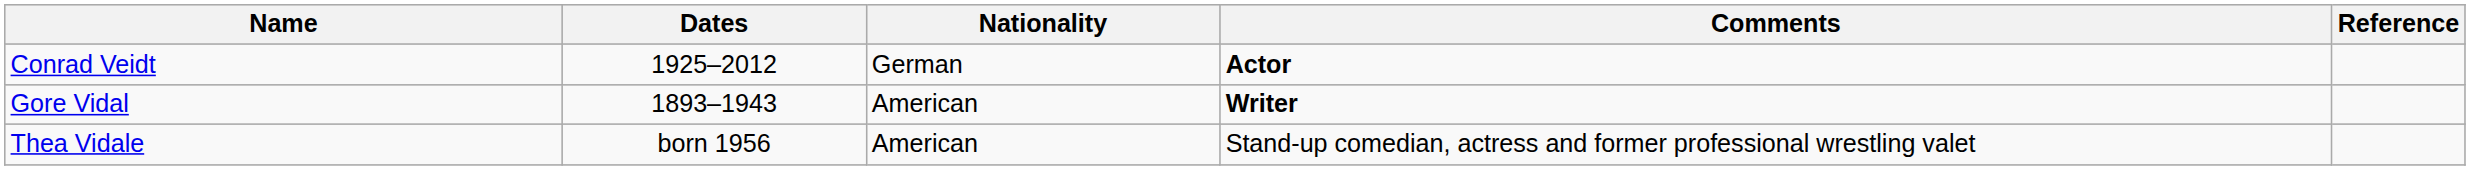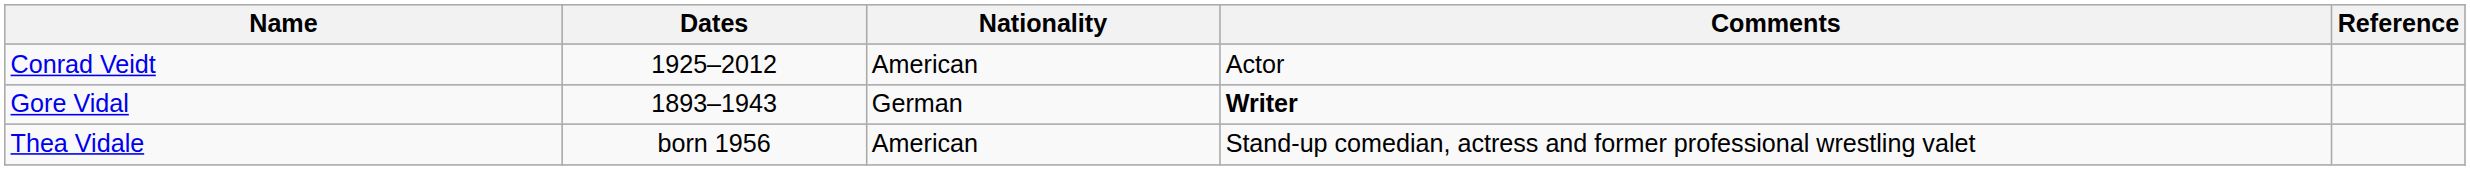Conrad Veidt | Nationality: German -> American
Conrad Veidt | Comments: bold -> normal
Gore Vidal | Nationality: American -> German
